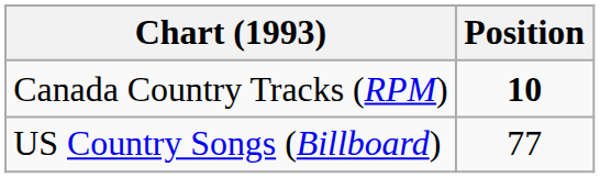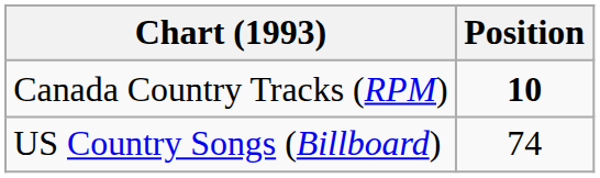US Country Songs (Billboard) | Position: 77 -> 74
